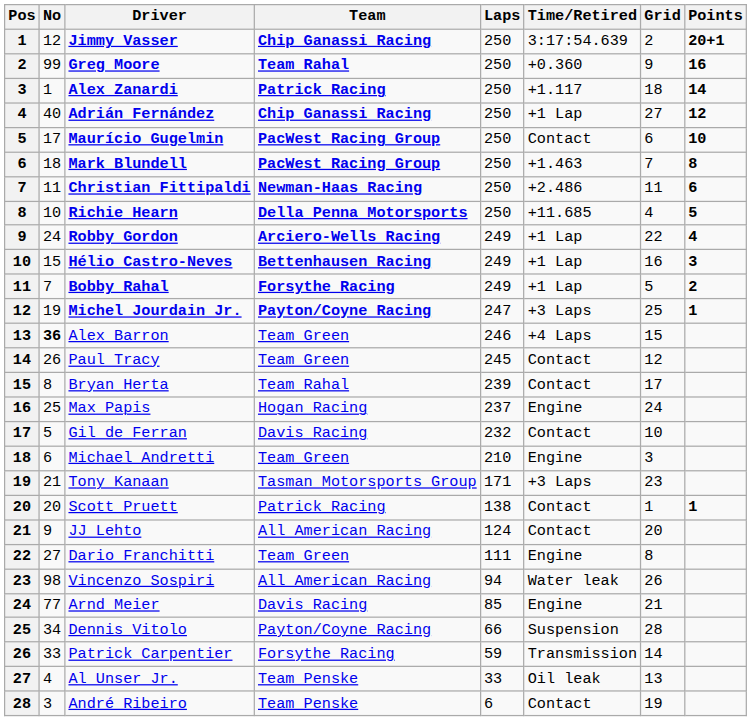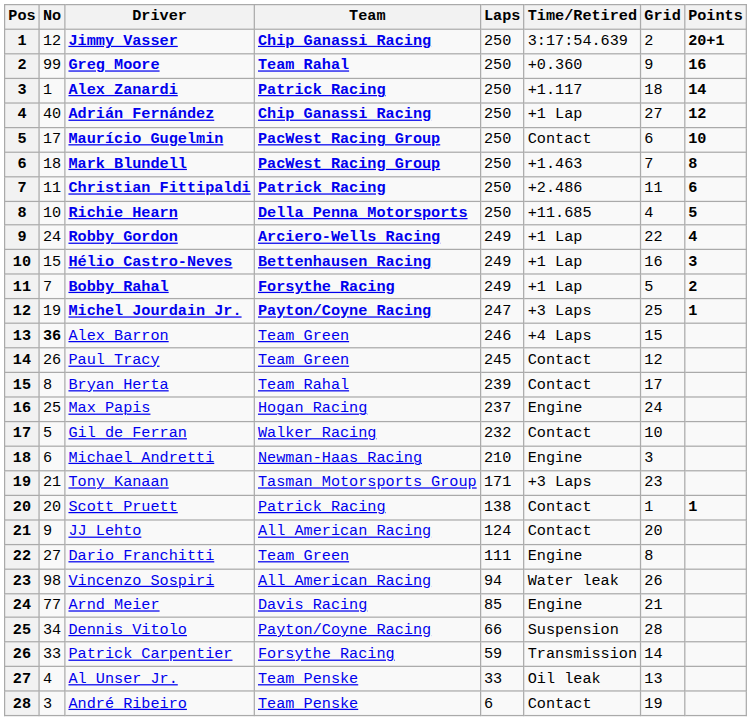Christian Fittipaldi | Team: Newman-Haas Racing -> Patrick Racing
Gil de Ferran | Team: Davis Racing -> Walker Racing
Michael Andretti | Team: Team Green -> Newman-Haas Racing
